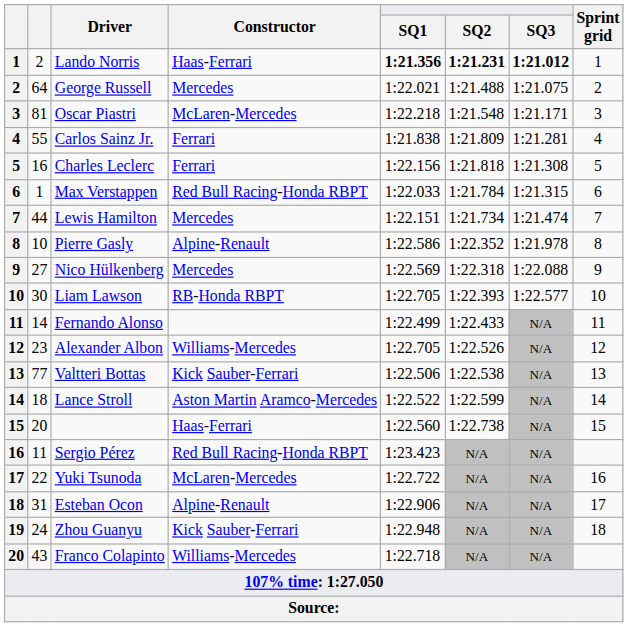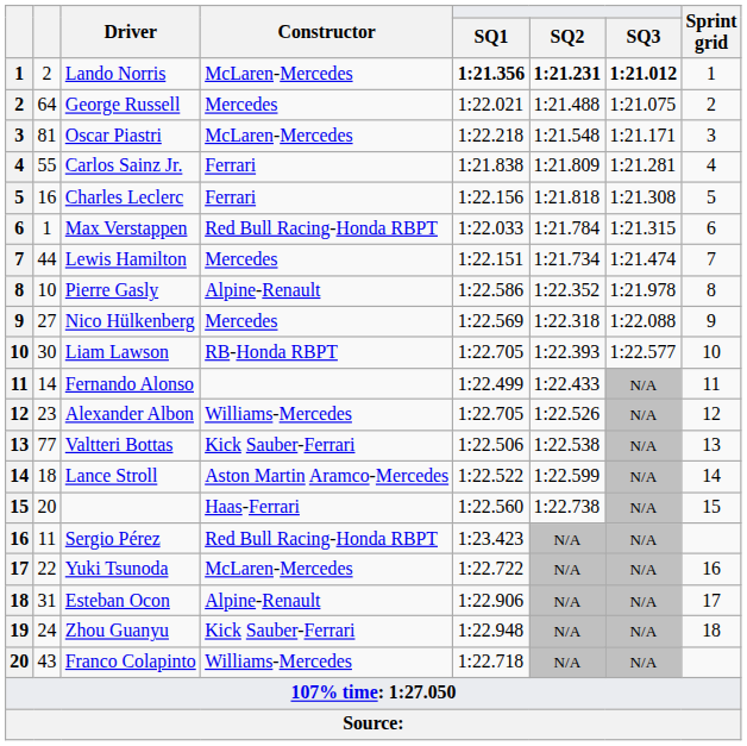Lando Norris | Constructor: Haas-Ferrari -> McLaren-Mercedes
